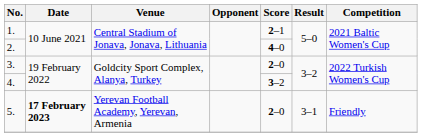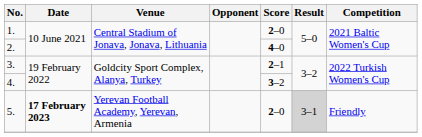1. | Score: 2–1 -> 2–0
3. | Score: 2–0 -> 2–1
5. | Result: no background -> lightgrey background
